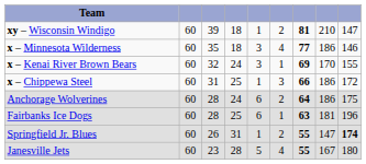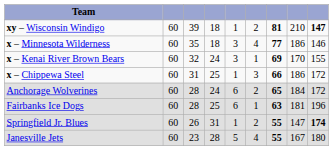xy – Wisconsin Windigo | column 9: normal -> bold
Anchorage Wolverines | column 7: 64 -> 65
Anchorage Wolverines | column 8: 186 -> 184
Anchorage Wolverines | column 9: 175 -> 172
